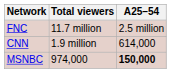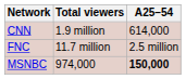rows swapped: FNC <-> CNN
